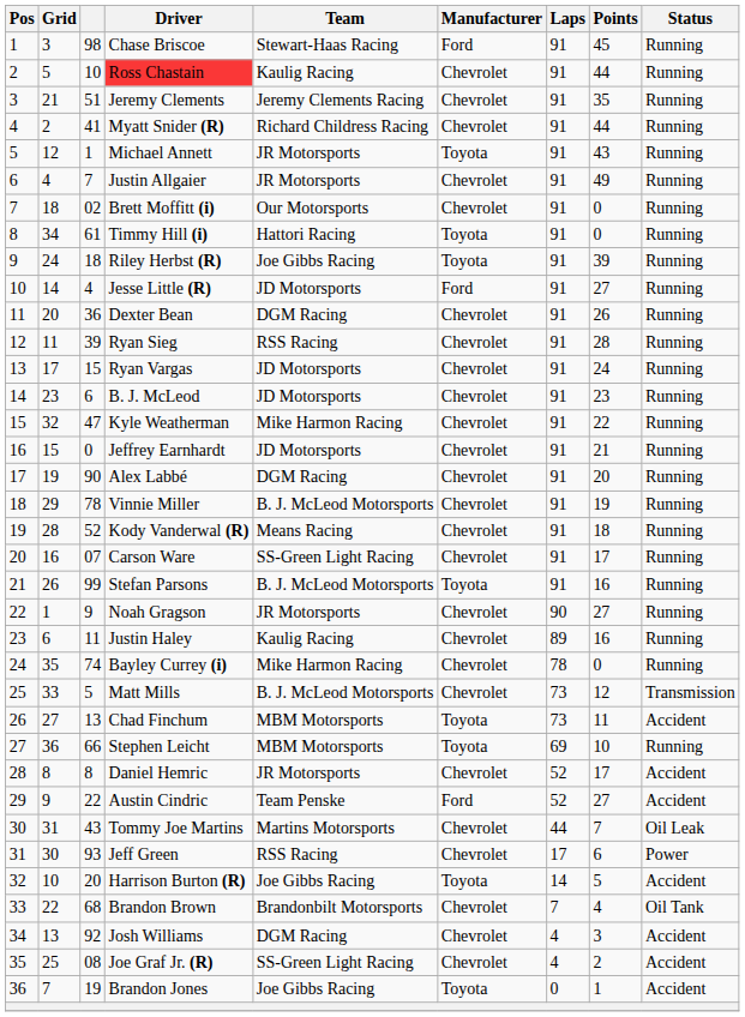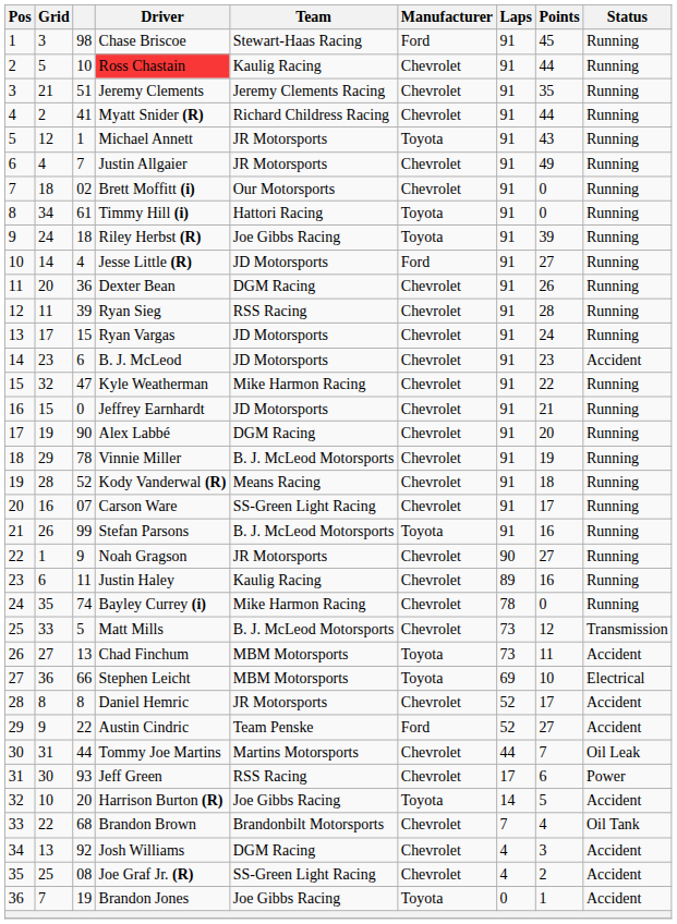B. J. McLeod | Status: Running -> Accident
Stephen Leicht | Status: Running -> Electrical
Tommy Joe Martins | column 3: 43 -> 44
